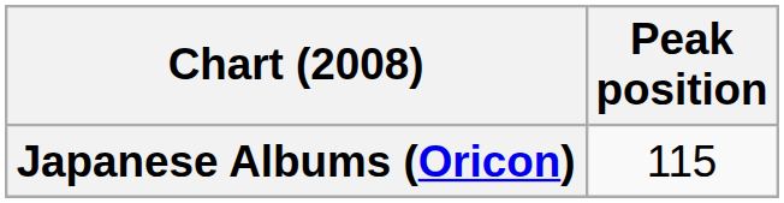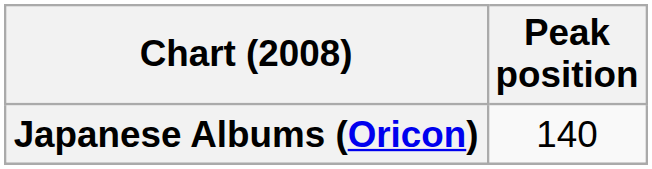Japanese Albums (Oricon) | Peak position: 115 -> 140
